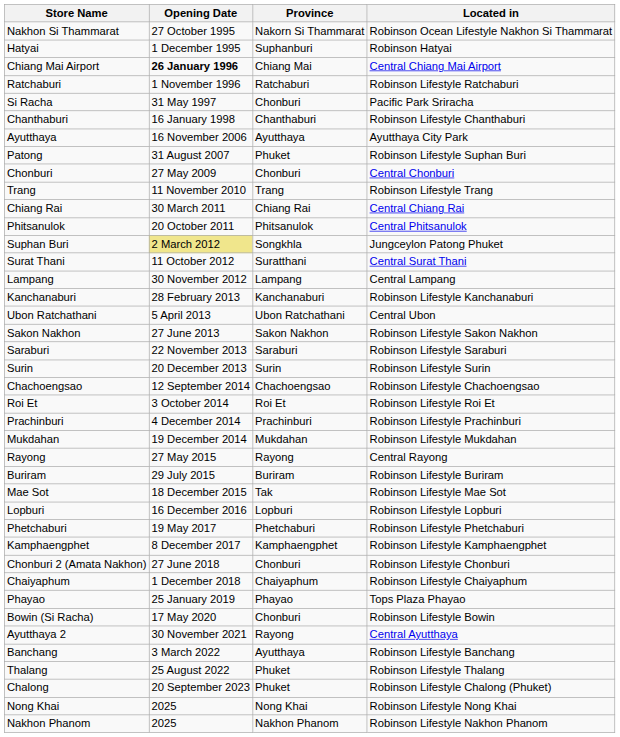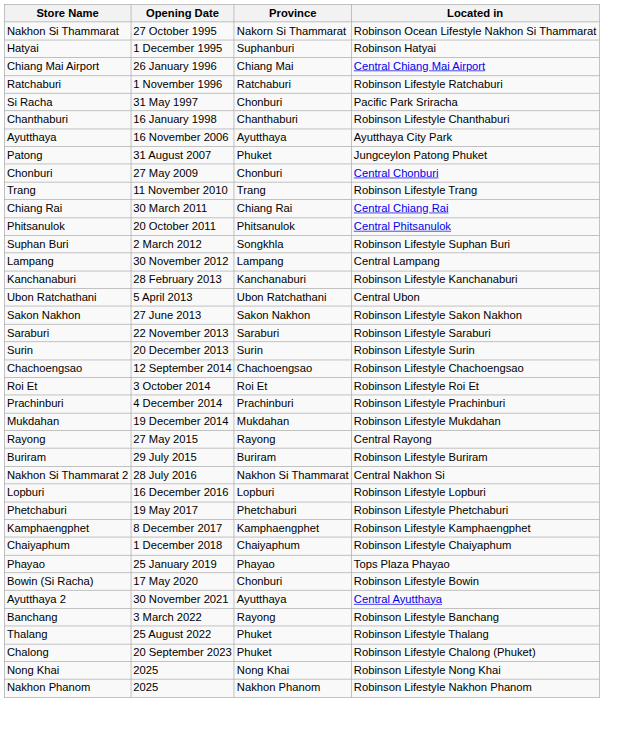Chiang Mai Airport | Opening Date: bold -> normal
Patong | Located in: Robinson Lifestyle Suphan Buri -> Jungceylon Patong Phuket
Suphan Buri | Opening Date: khaki background -> no background
Suphan Buri | Located in: Jungceylon Patong Phuket -> Robinson Lifestyle Suphan Buri
- row: Surat Thani | 11 October 2012 | Suratthani | Central Surat Thani
- row: Mae Sot | 18 December 2015 | Tak | Robinson Lifestyle Mae Sot
+ row: Nakhon Si Thammarat 2 | 28 July 2016 | Nakhon Si Thammarat | Central Nakhon Si
- row: Chonburi 2 (Amata Nakhon) | 27 June 2018 | Chonburi | Robinson Lifestyle Chonburi
Ayutthaya 2 | Province: Rayong -> Ayutthaya
Banchang | Province: Ayutthaya -> Rayong
